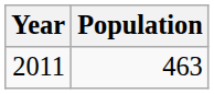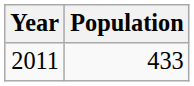2011 | Population: 463 -> 433
